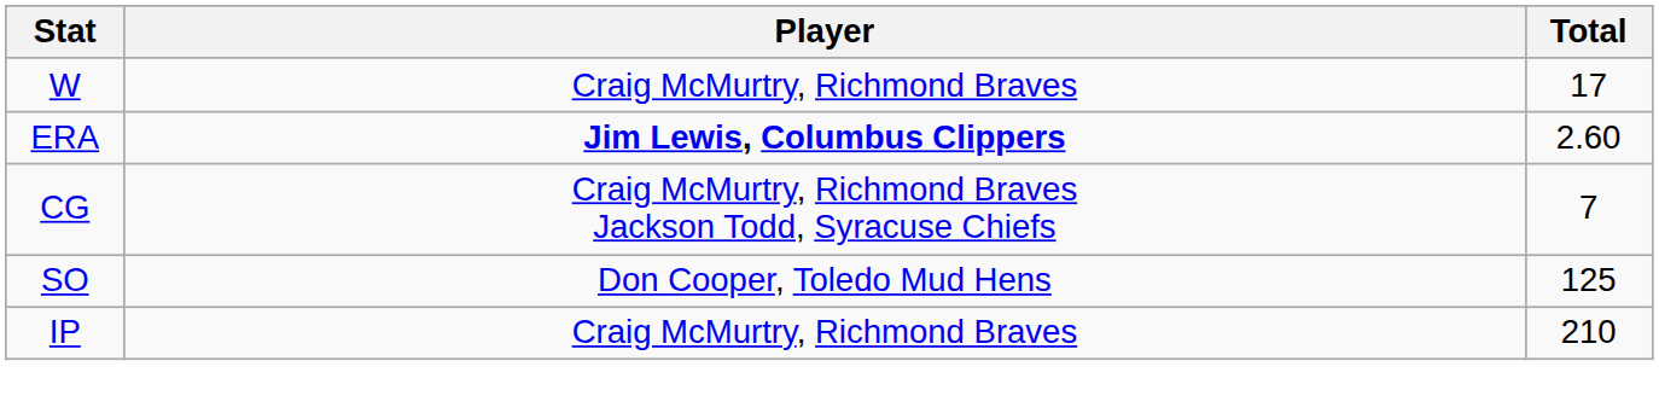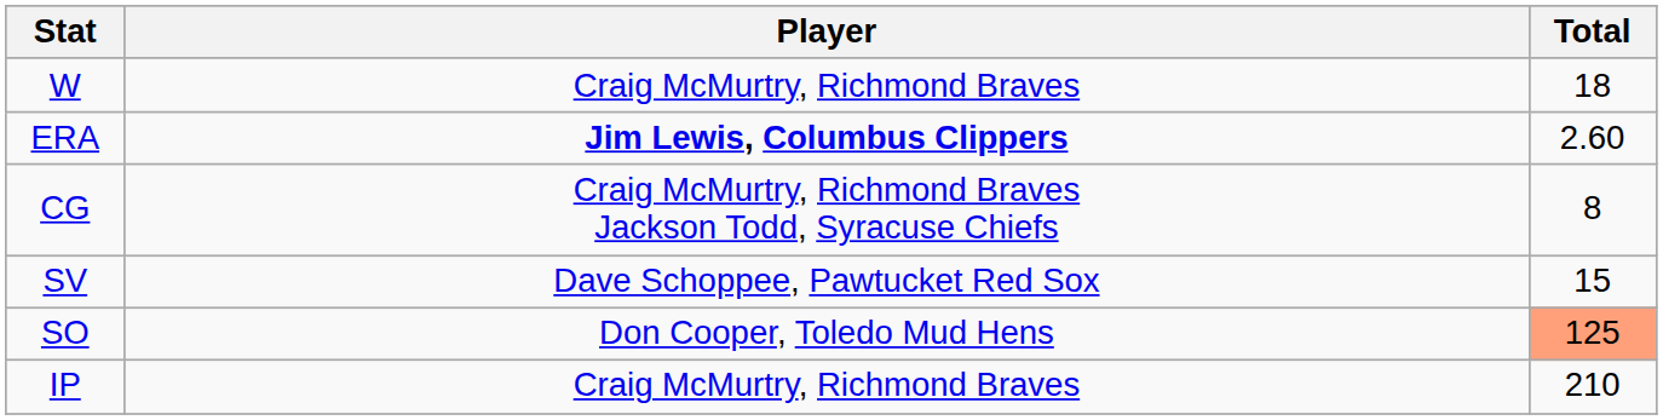W | Total: 17 -> 18
CG | Total: 7 -> 8
+ row: SV | Dave Schoppee, Pawtucket Red Sox | 15
SO | Total: no background -> lightsalmon background
